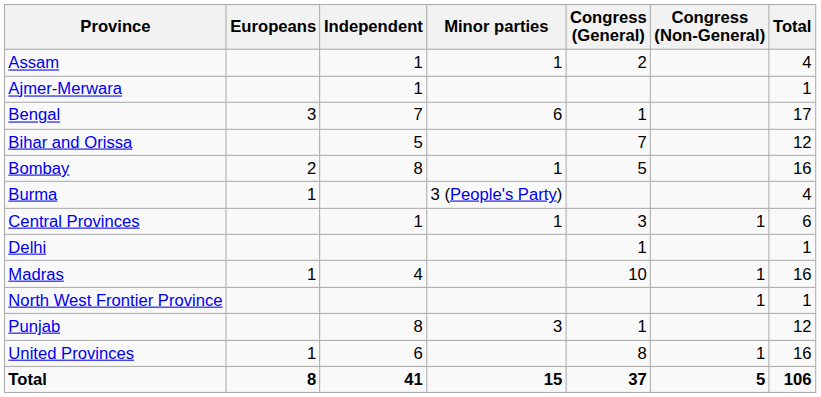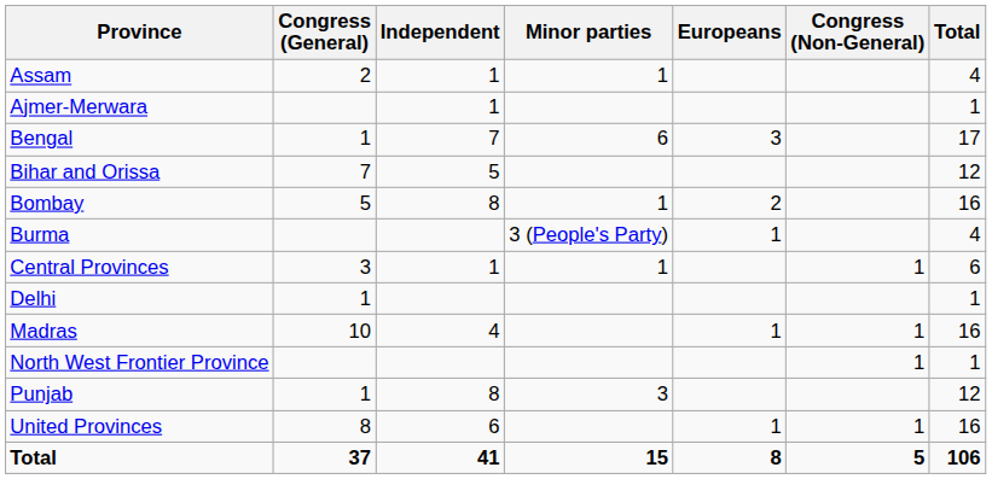columns swapped: Europeans <-> Congress (General)
